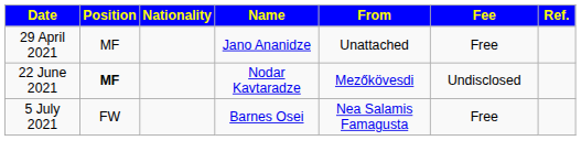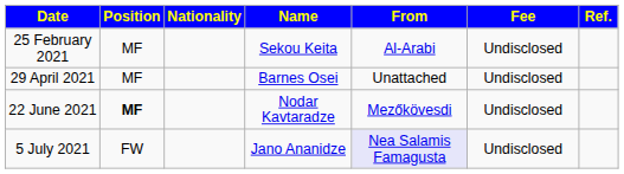+ row: 25 February 2021 | MF | Sekou Keita | Al-Arabi | Undisclosed
29 April 2021 | Name: Jano Ananidze -> Barnes Osei
29 April 2021 | Fee: Free -> Undisclosed
5 July 2021 | Name: Barnes Osei -> Jano Ananidze
5 July 2021 | From: no background -> lavender background
5 July 2021 | Fee: Free -> Undisclosed
